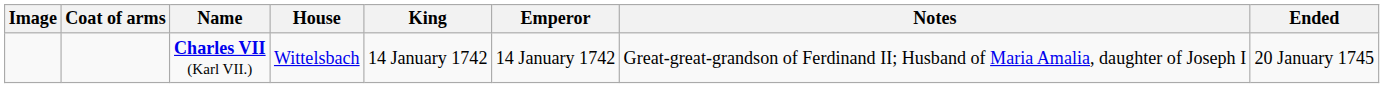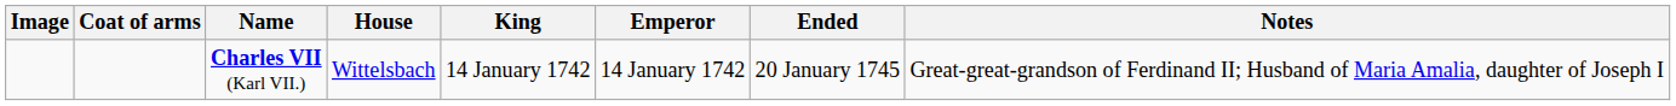columns swapped: Ended <-> Notes
